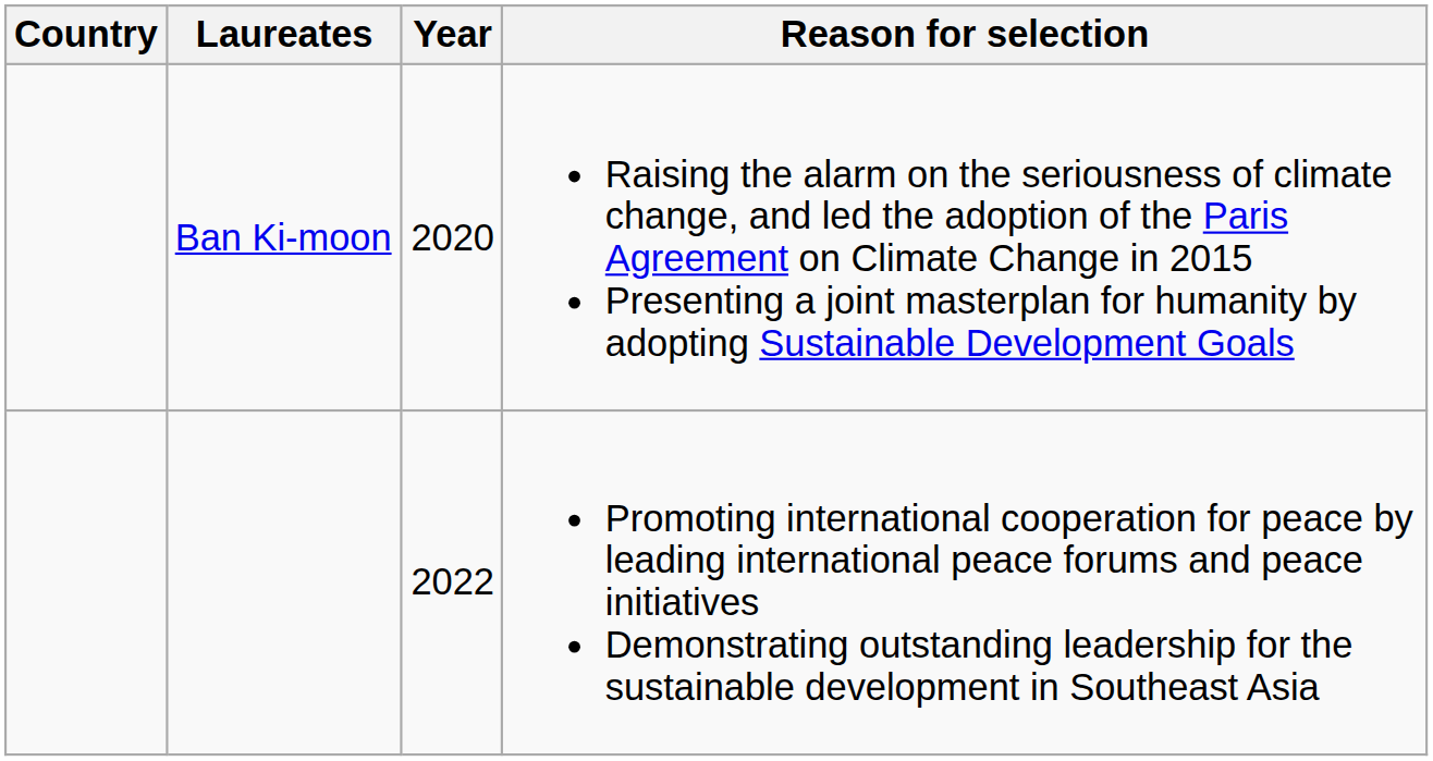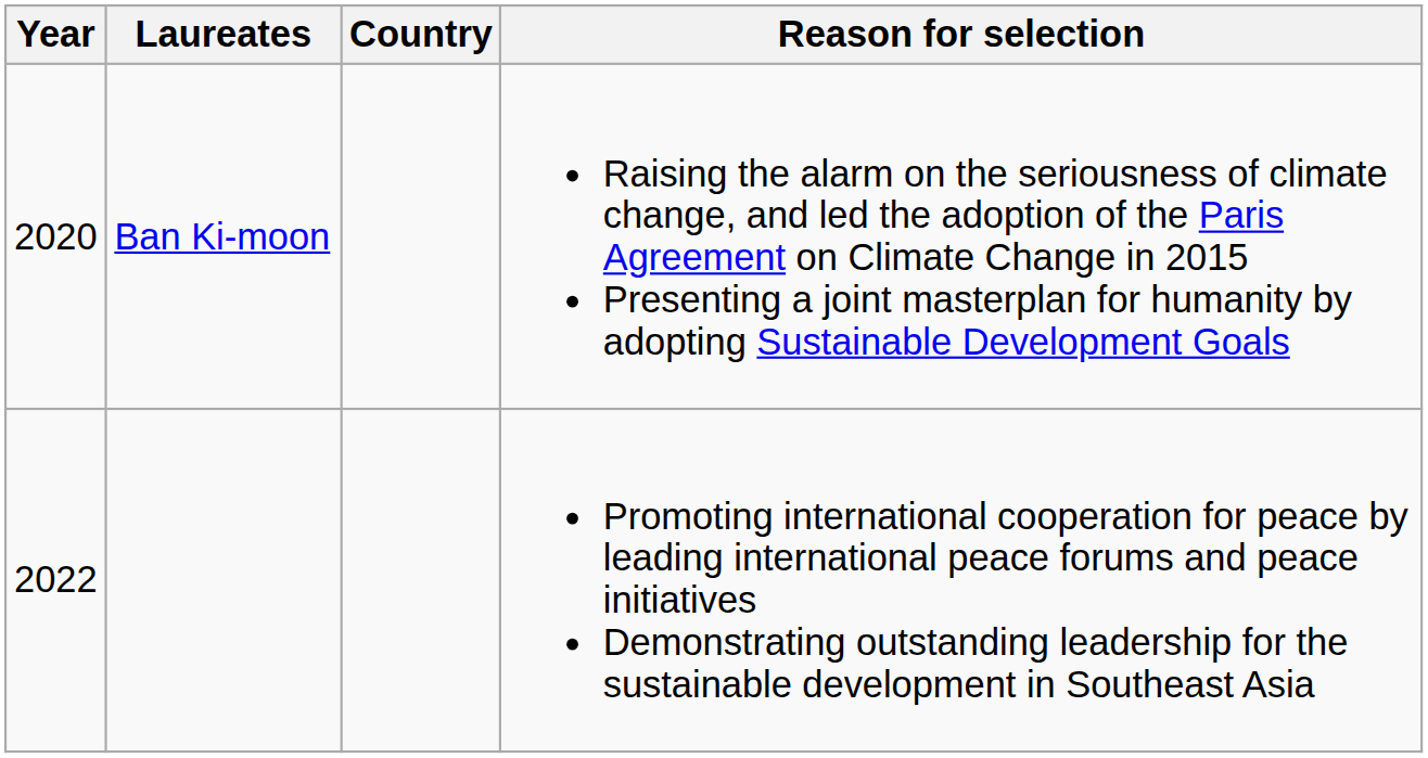columns swapped: Year <-> Country
